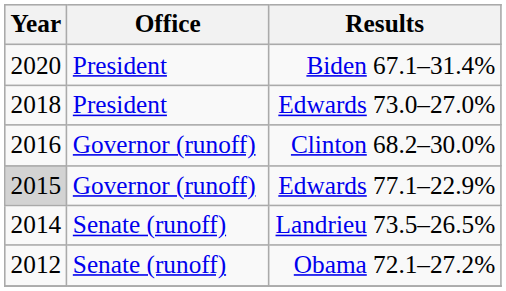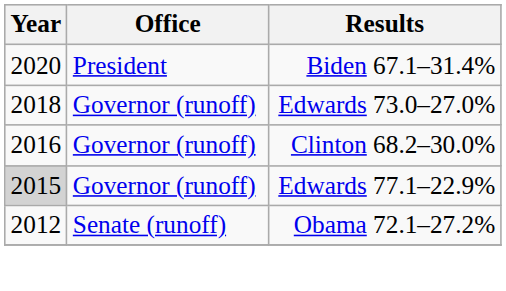Edwards 73.0–27.0% | Office: President -> Governor (runoff)
- row: 2014 | Senate (runoff) | Landrieu 73.5–26.5%
